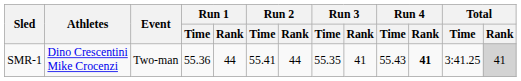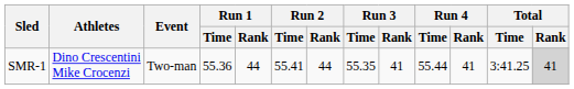SMR-1 | Run 4 / Time: 55.43 -> 55.44
SMR-1 | Run 4 / Rank: bold -> normal
